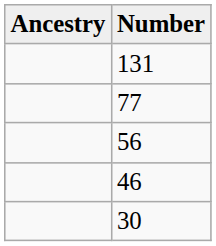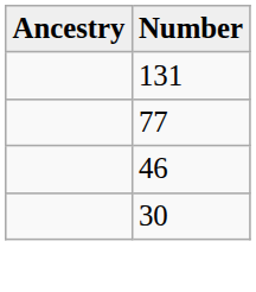- row: 56
